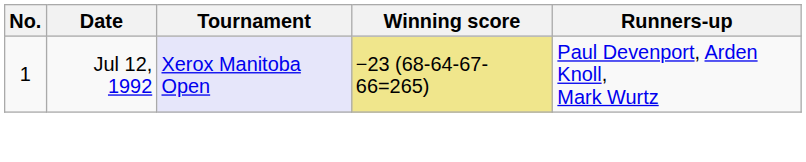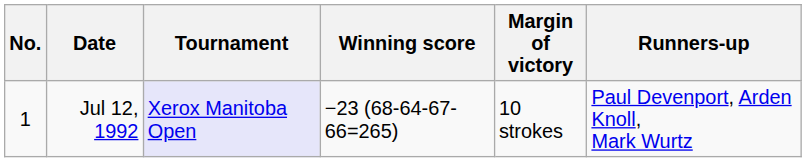+ column: Margin of victory | 10 strokes
Jul 12, 1992 | Winning score: khaki background -> no background
